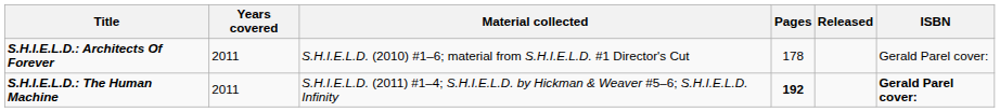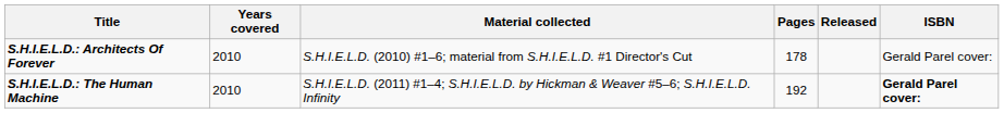S.H.I.E.L.D.: Architects Of Forever | Years covered: 2011 -> 2010
S.H.I.E.L.D.: The Human Machine | Years covered: 2011 -> 2010
S.H.I.E.L.D.: The Human Machine | Pages: bold -> normal
